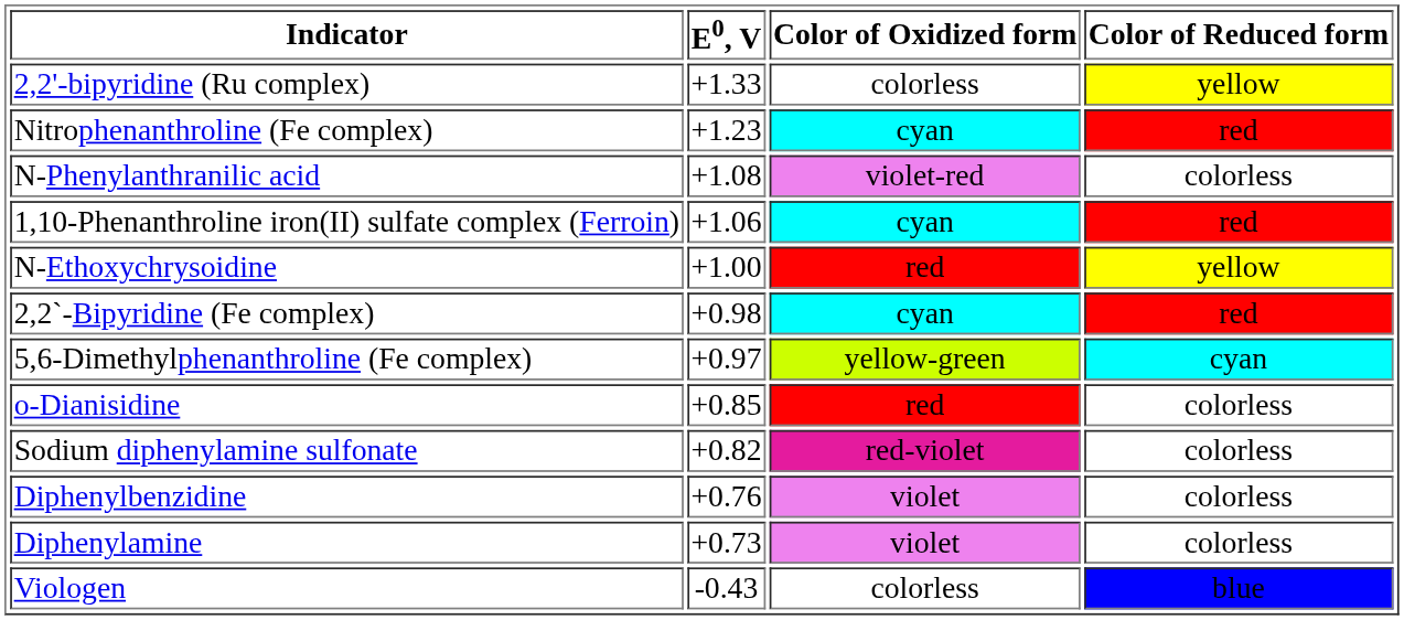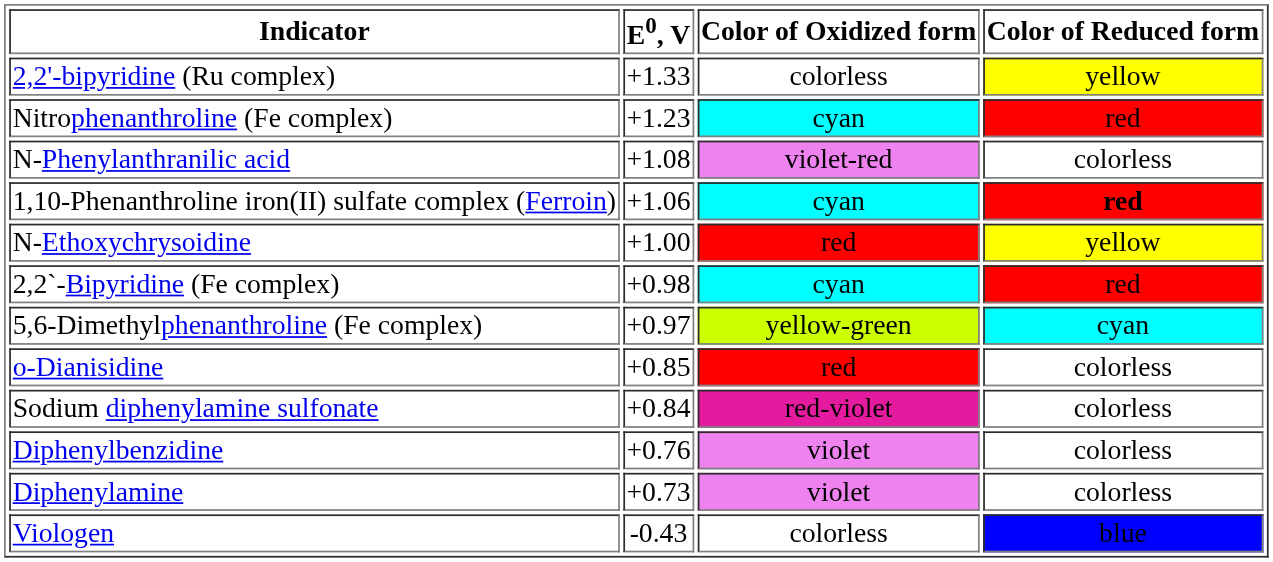1,10-Phenanthroline iron(II) sulfate complex (Ferroin) | Color of Reduced form: normal -> bold
Sodium diphenylamine sulfonate | E0, V: +0.82 -> +0.84
